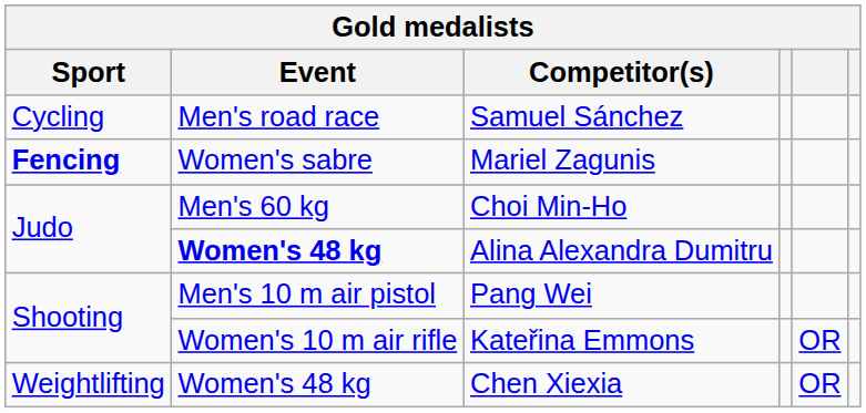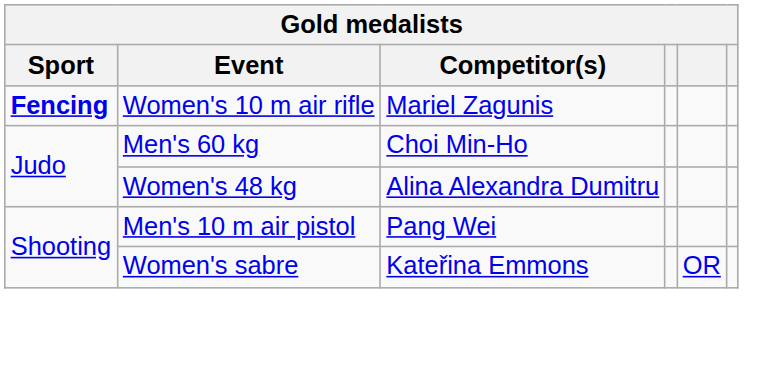- row: Cycling | Men's road race | Samuel Sánchez
Mariel Zagunis | Event: Women's sabre -> Women's 10 m air rifle
Alina Alexandra Dumitru | Event: bold -> normal
Kateřina Emmons | Event: Women's 10 m air rifle -> Women's sabre
- row: Weightlifting | Women's 48 kg | Chen Xiexia | OR
